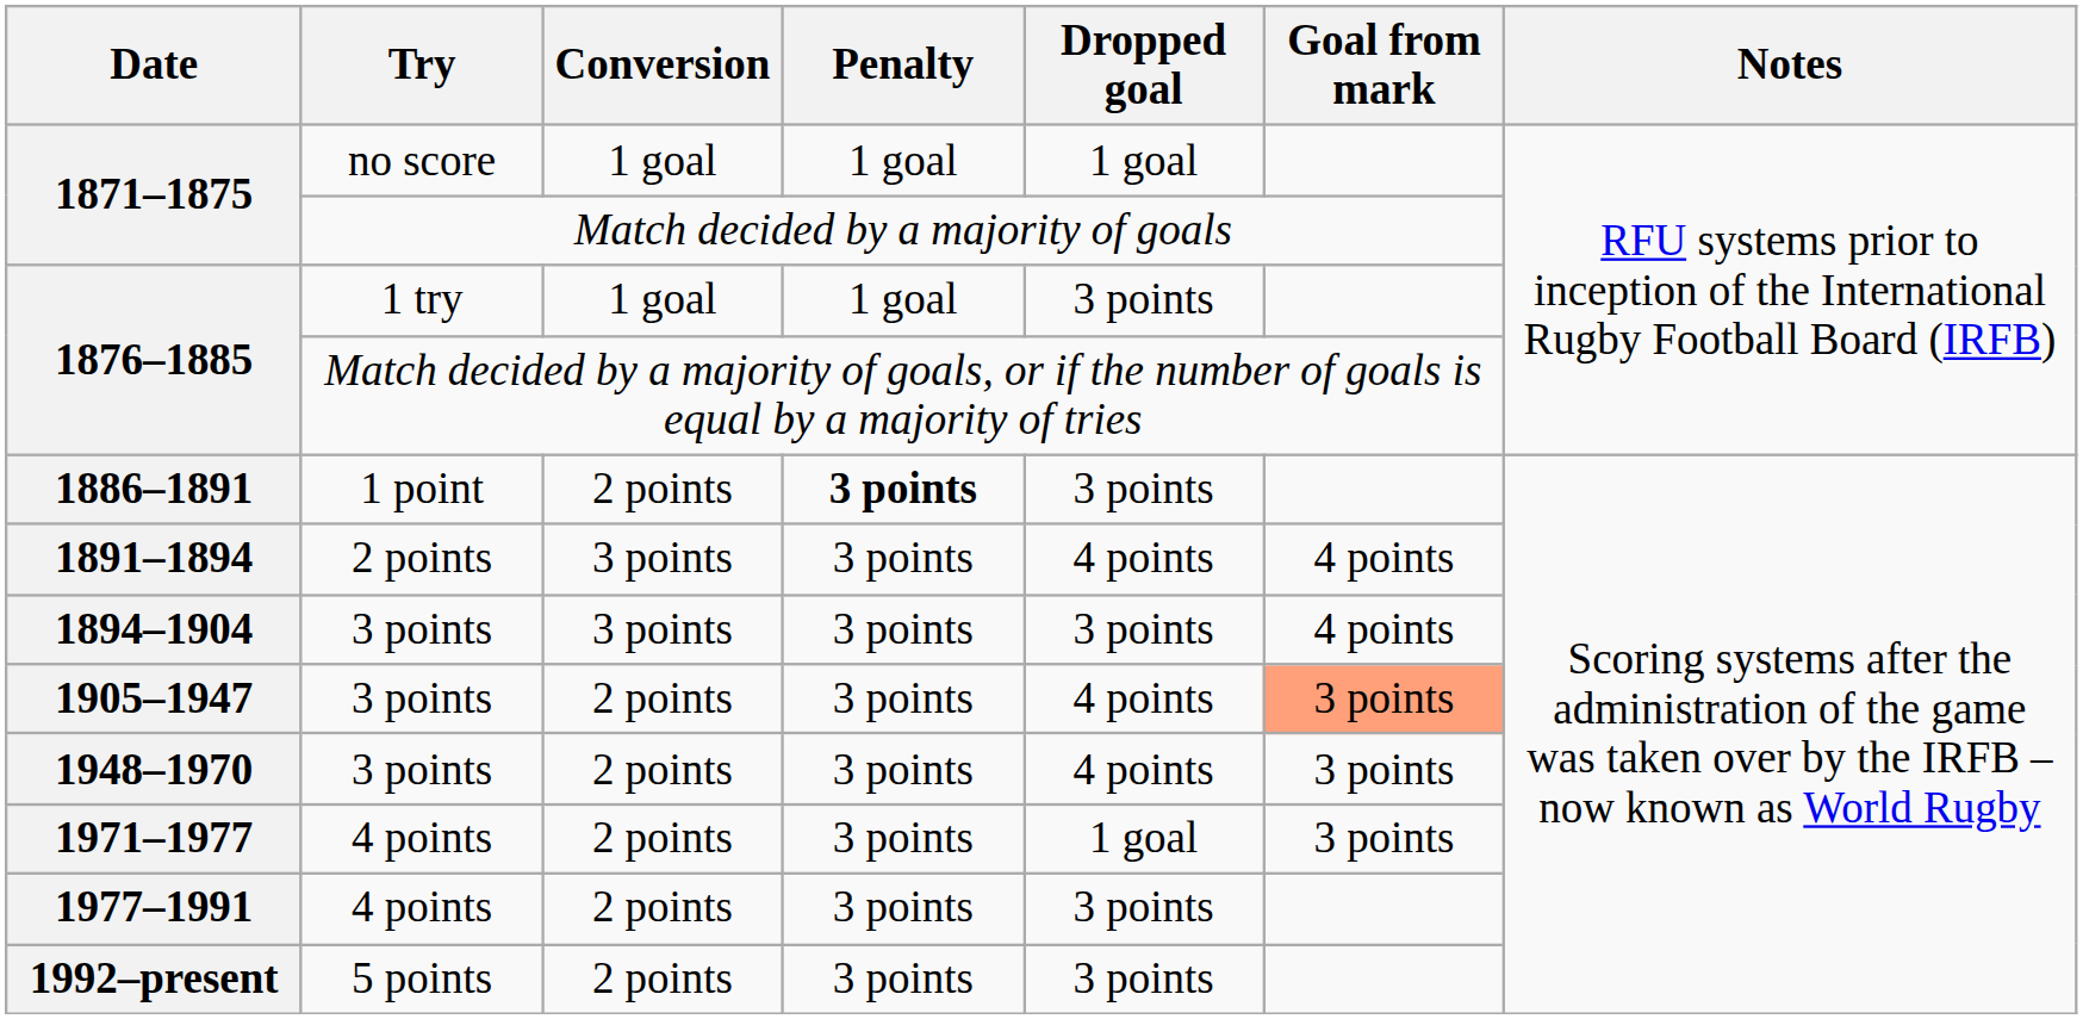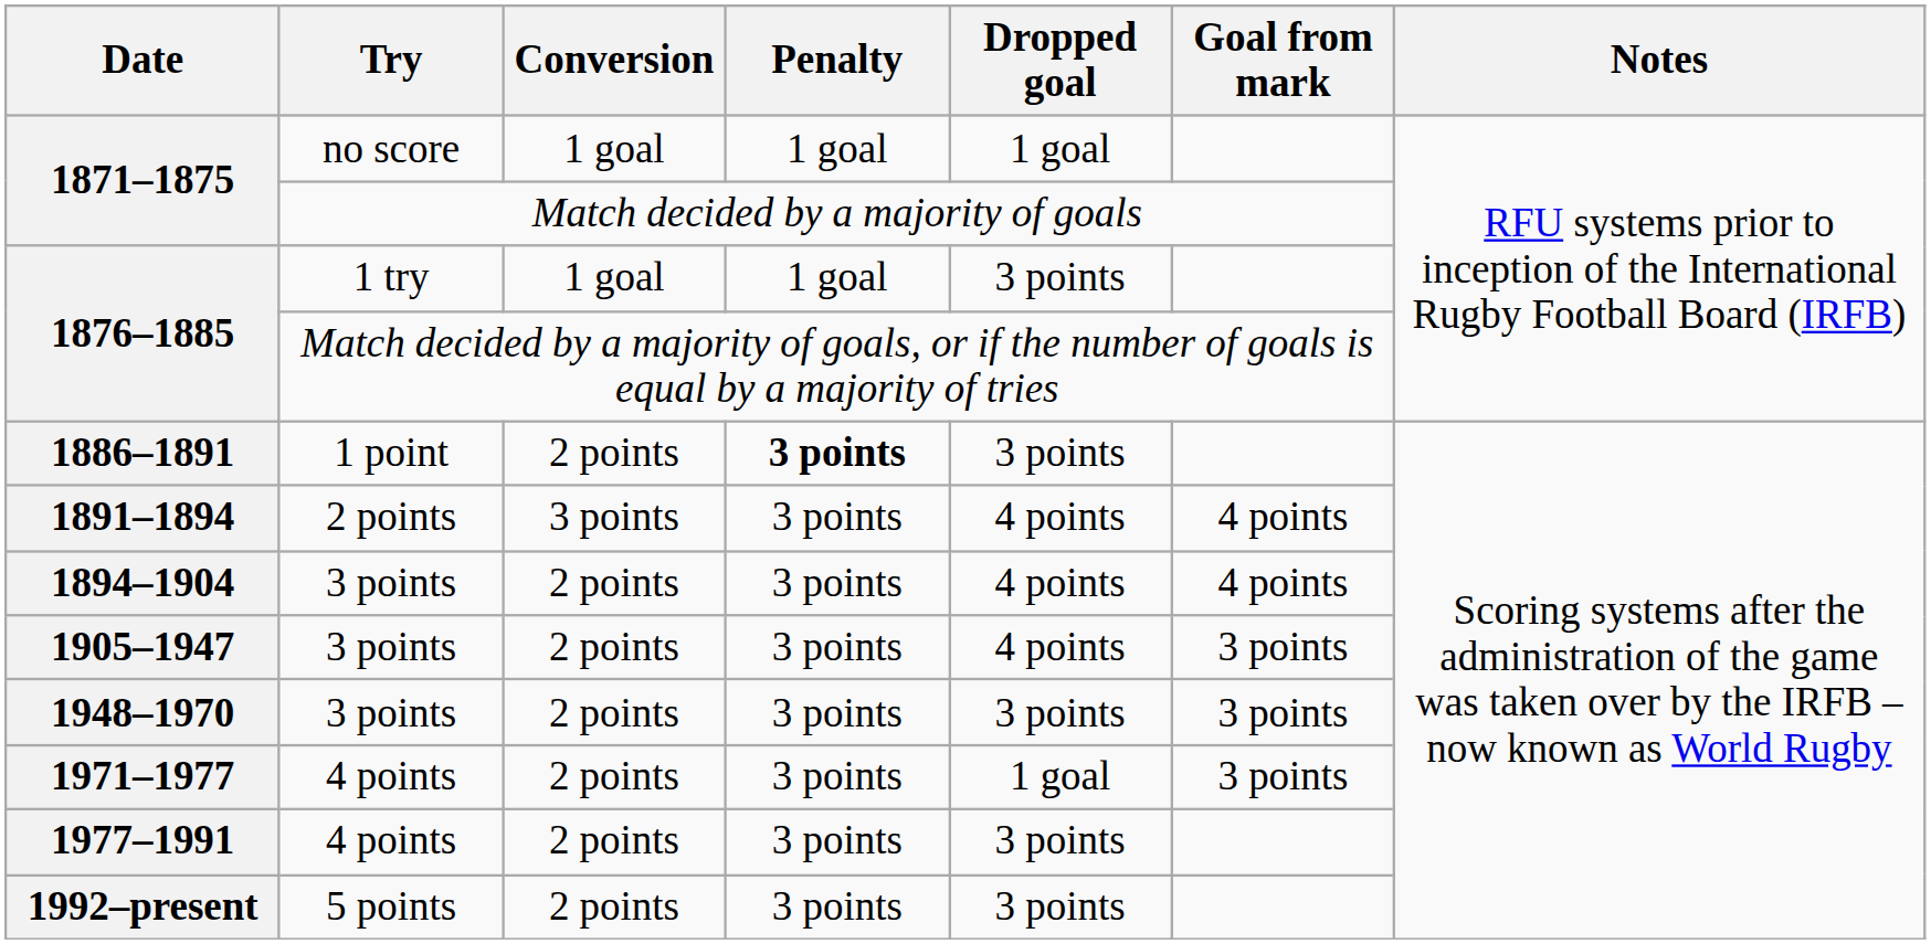1894–1904 | Conversion: 3 points -> 2 points
1894–1904 | Dropped goal: 3 points -> 4 points
1905–1947 | Goal from mark: lightsalmon background -> no background
1948–1970 | Dropped goal: 4 points -> 3 points
